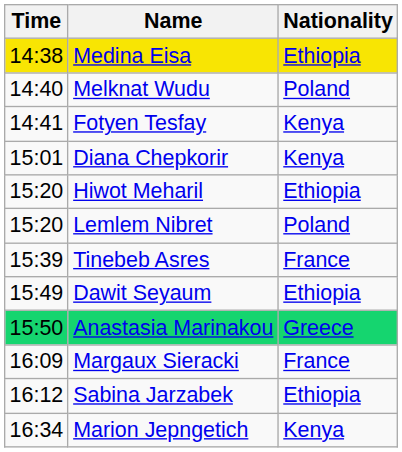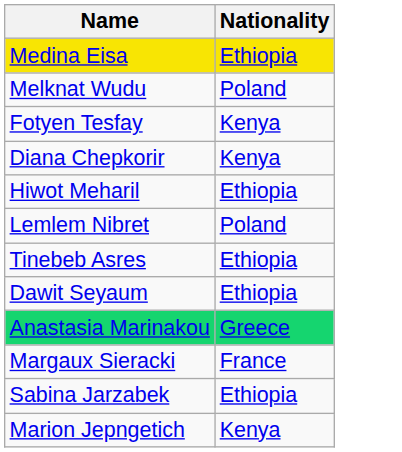- column: Time | 14:38 | 14:40 | 14:41 | 15:01 | 15:20 | 15:20 | 15:39 | 15:49 | 15:50 | 16:09 | 16:12 | 16:34
Tinebeb Asres | Nationality: France -> Ethiopia
